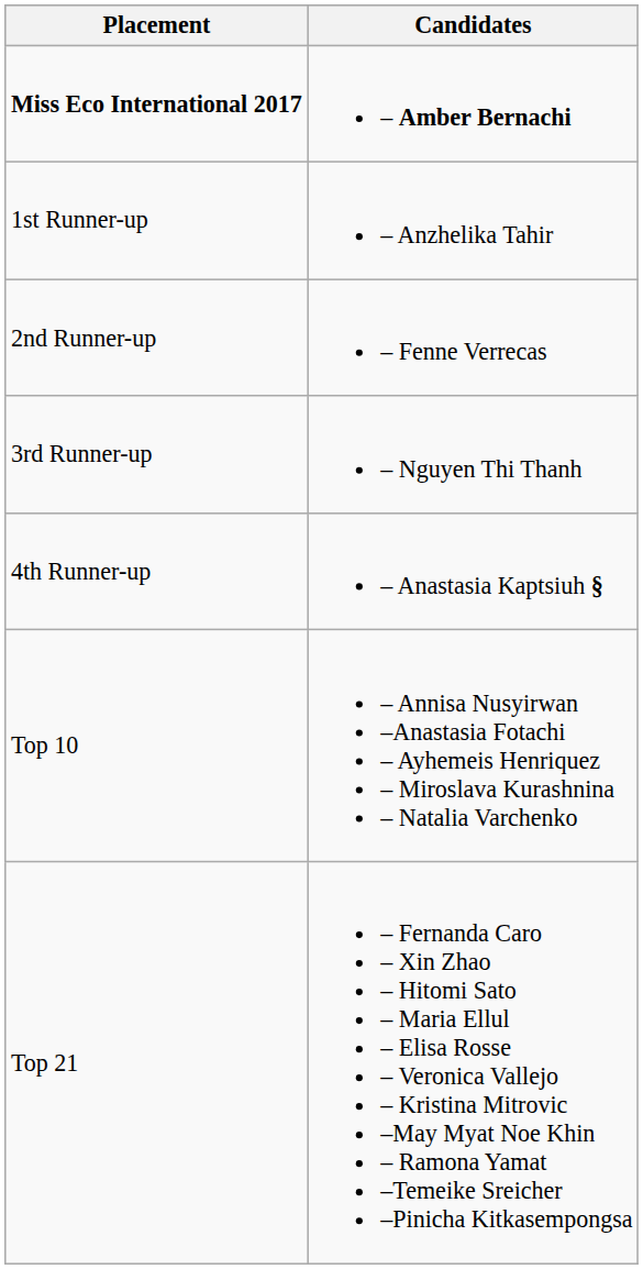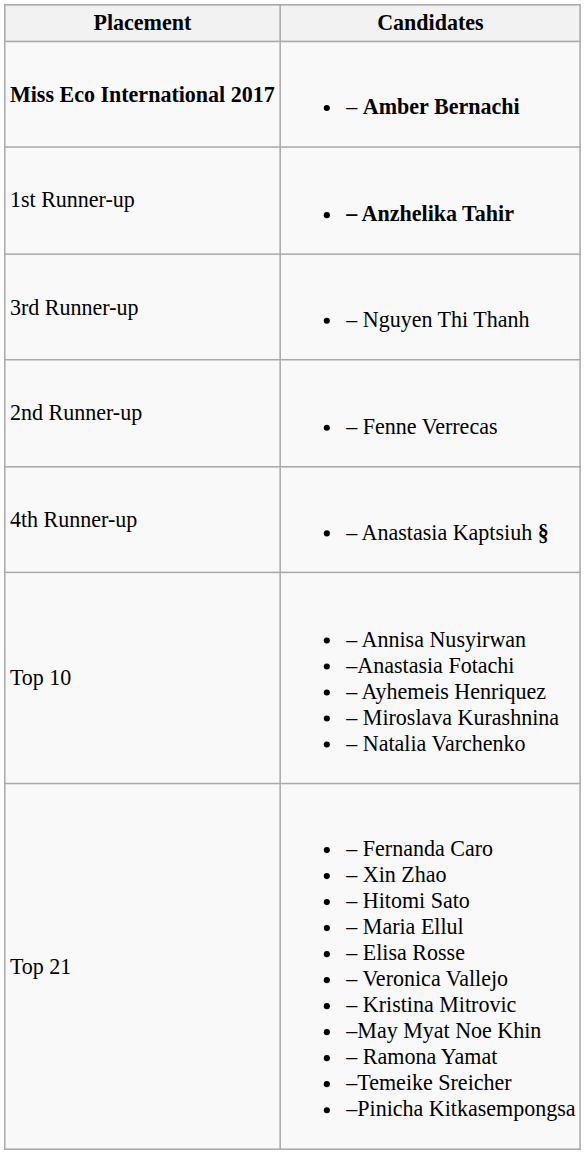1st Runner-up | Candidates: normal -> bold
rows swapped: 2nd Runner-up <-> 3rd Runner-up
